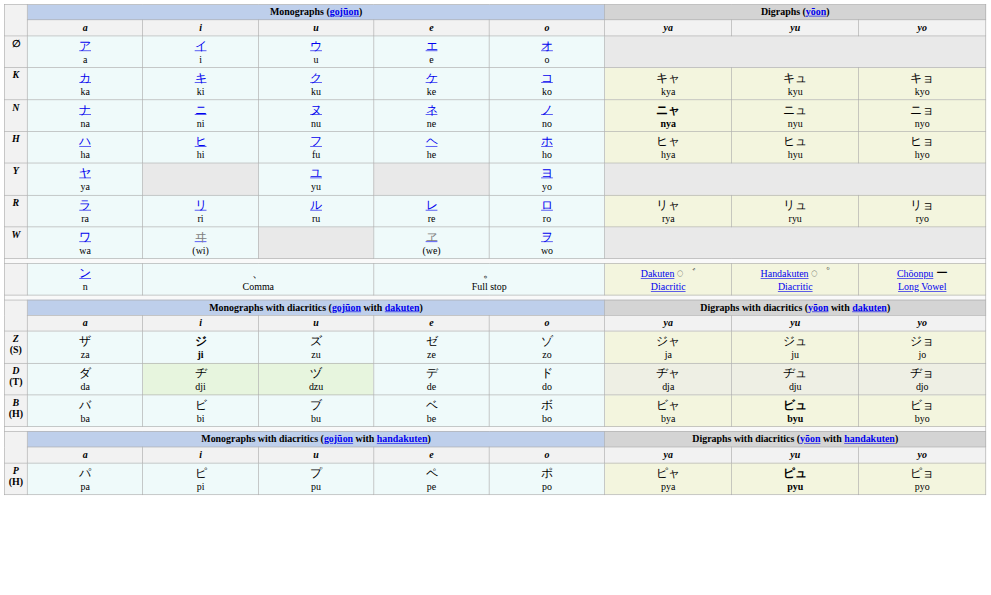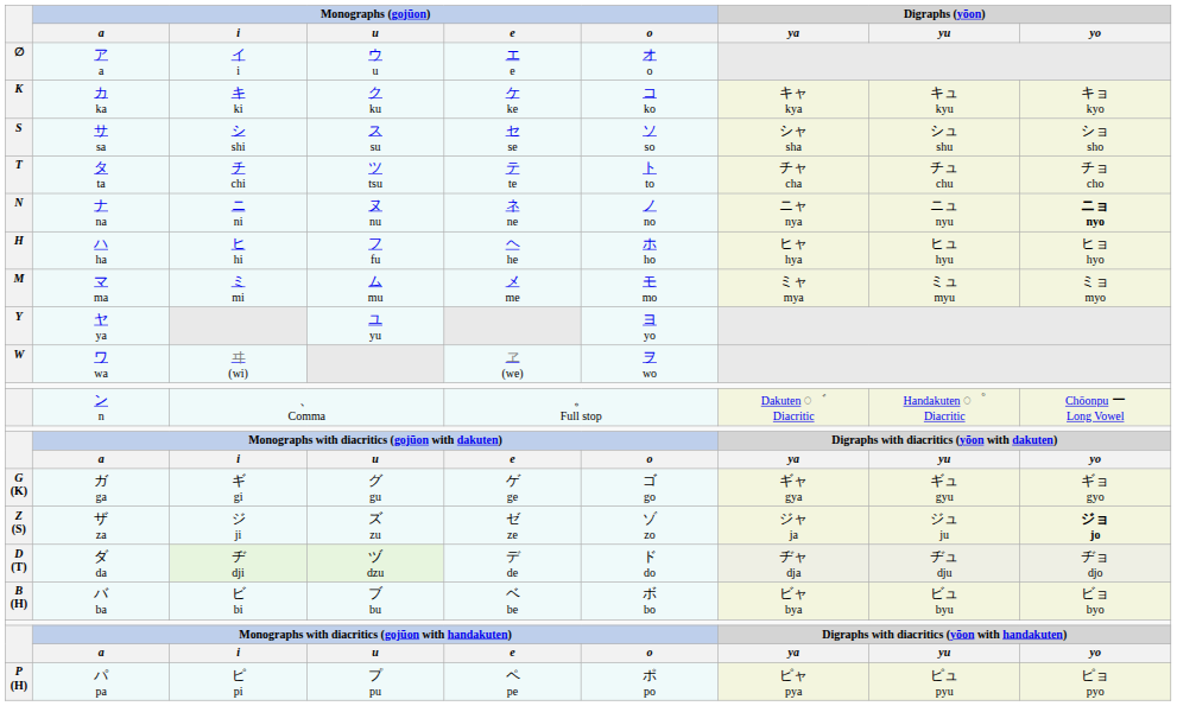+ row: S | サ sa | シ shi | ス su | セ se | ソ so | シャ sha | シュ shu | ショ sho
+ row: T | タ ta | チ chi | ツ tsu | テ te | ト to | チャ cha | チュ chu | チョ cho
ナ na | Digraphs (yōon) / ya: bold -> normal
ナ na | Digraphs (yōon) / yo: normal -> bold
+ row: M | マ ma | ミ mi | ム mu | メ me | モ mo | ミャ mya | ミュ myu | ミョ myo
- row: R | ラ ra | リ ri | ル ru | レ re | ロ ro | リャ rya | リュ ryu | リョ ryo
+ row: G (K) | ガ ga | ギ gi | グ gu | ゲ ge | ゴ go | ギャ gya | ギュ gyu | ギョ gyo
ザ za | Monographs (gojūon) / i: bold -> normal
ザ za | Digraphs (yōon) / yo: normal -> bold
バ ba | Digraphs (yōon) / yu: bold -> normal
パ pa | Digraphs (yōon) / yu: bold -> normal
